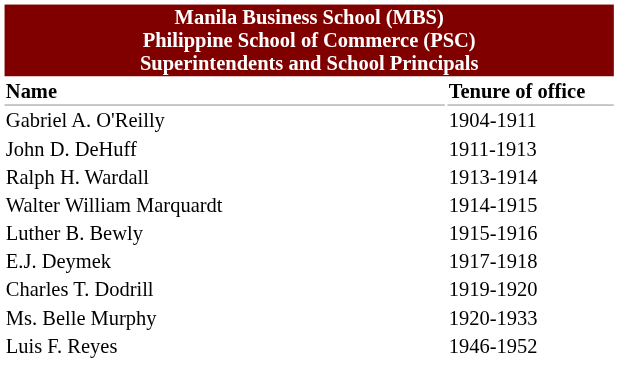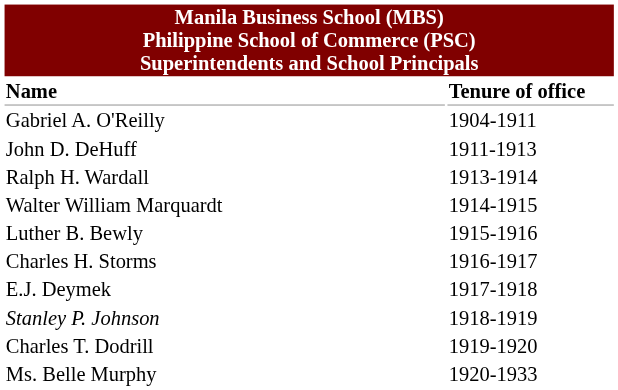+ row: Charles H. Storms | 1916-1917
+ row: Stanley P. Johnson | 1918-1919
- row: Luis F. Reyes | 1946-1952
